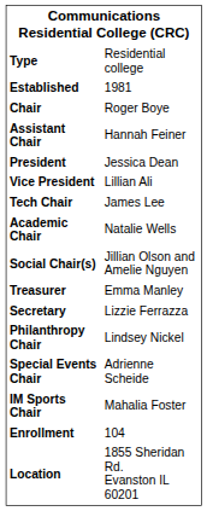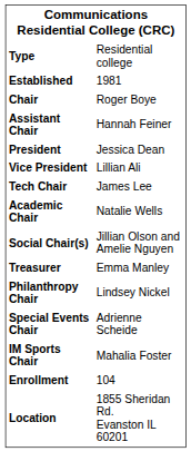- row: Secretary | Lizzie Ferrazza
